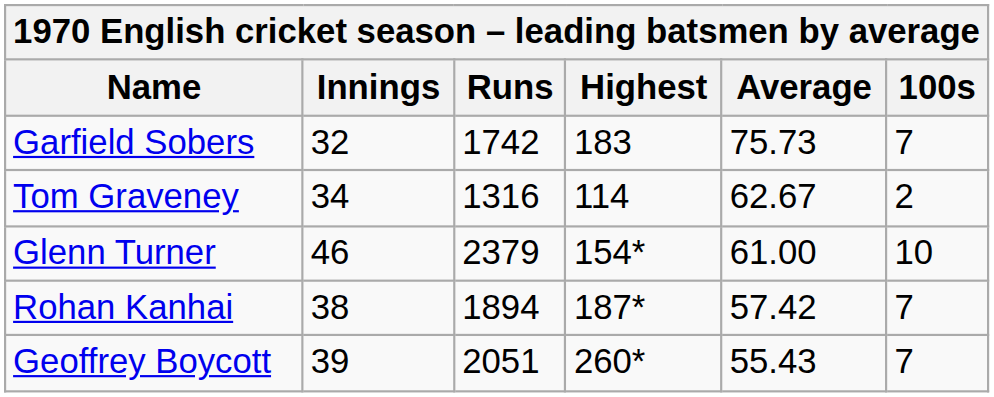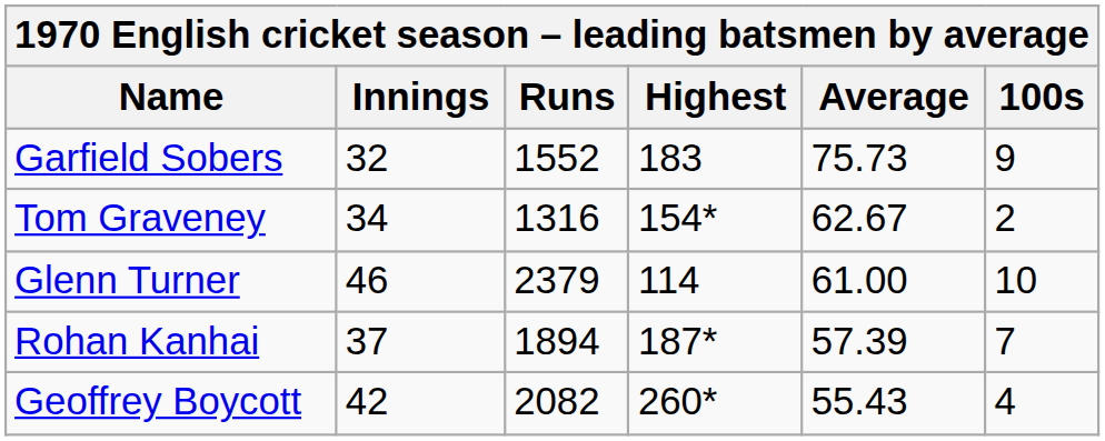Garfield Sobers | Runs: 1742 -> 1552
Garfield Sobers | 100s: 7 -> 9
Tom Graveney | Highest: 114 -> 154*
Glenn Turner | Highest: 154* -> 114
Rohan Kanhai | Innings: 38 -> 37
Rohan Kanhai | Average: 57.42 -> 57.39
Geoffrey Boycott | Innings: 39 -> 42
Geoffrey Boycott | Runs: 2051 -> 2082
Geoffrey Boycott | 100s: 7 -> 4
